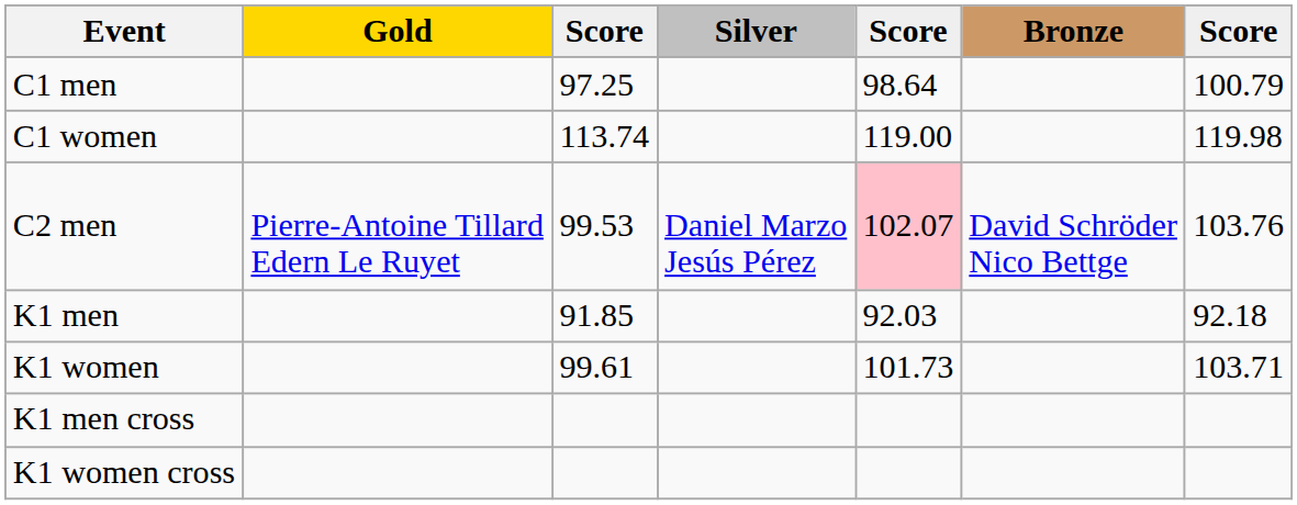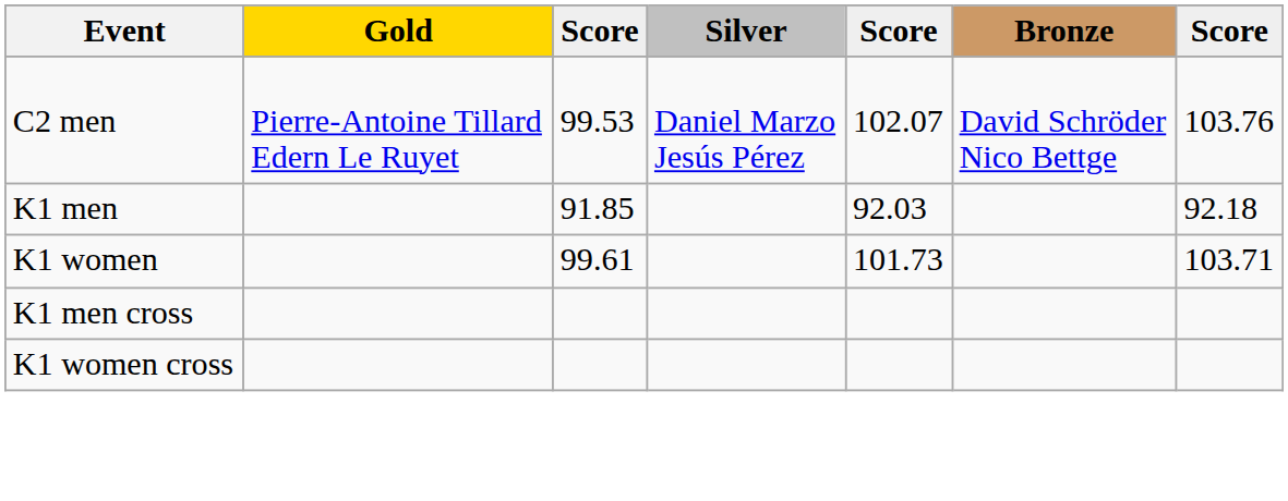- row: C1 men | 97.25 | 98.64 | 100.79
- row: C1 women | 113.74 | 119.00 | 119.98
C2 men | column 5: pink background -> no background
